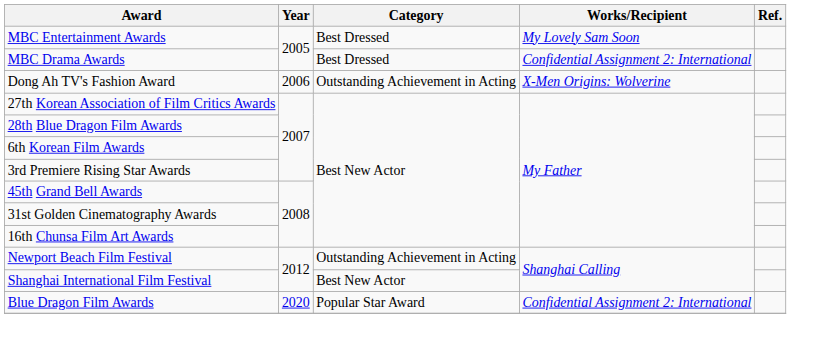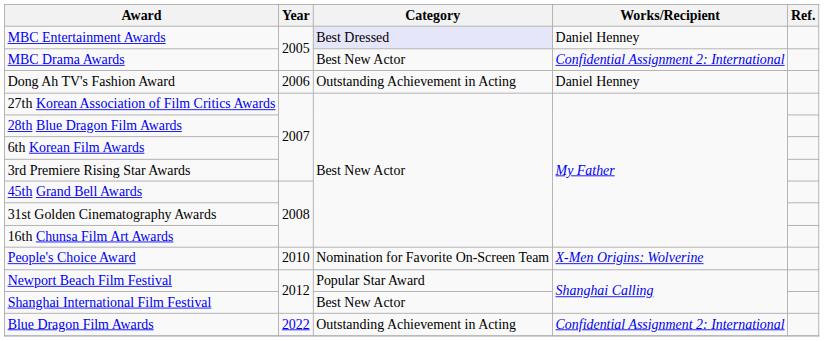MBC Entertainment Awards | Category: no background -> lavender background
MBC Entertainment Awards | Works/Recipient: My Lovely Sam Soon -> Daniel Henney
MBC Drama Awards | Category: Best Dressed -> Best New Actor
Dong Ah TV's Fashion Award | Works/Recipient: X-Men Origins: Wolverine -> Daniel Henney
+ row: People's Choice Award | 2010 | Nomination for Favorite On-Screen Team | X-Men Origins: Wolverine
Newport Beach Film Festival | Category: Outstanding Achievement in Acting -> Popular Star Award
Blue Dragon Film Awards | Year: 2020 -> 2022
Blue Dragon Film Awards | Category: Popular Star Award -> Outstanding Achievement in Acting
